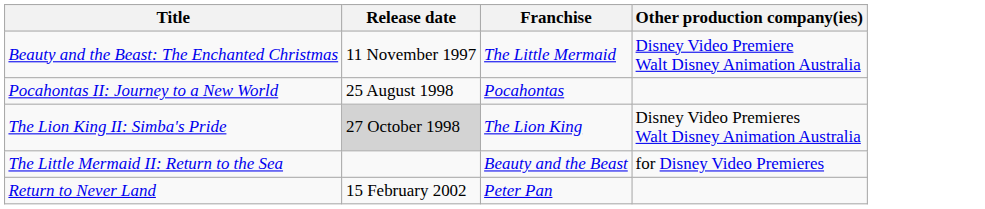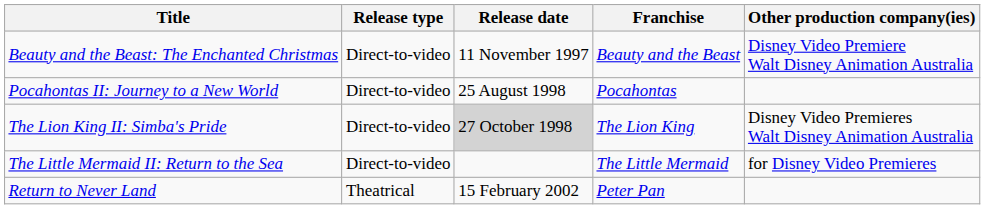+ column: Release type | Direct-to-video | Direct-to-video | Direct-to-video | Direct-to-video | Theatrical
Beauty and the Beast: The Enchanted Christmas | Franchise: The Little Mermaid -> Beauty and the Beast
The Little Mermaid II: Return to the Sea | Franchise: Beauty and the Beast -> The Little Mermaid
